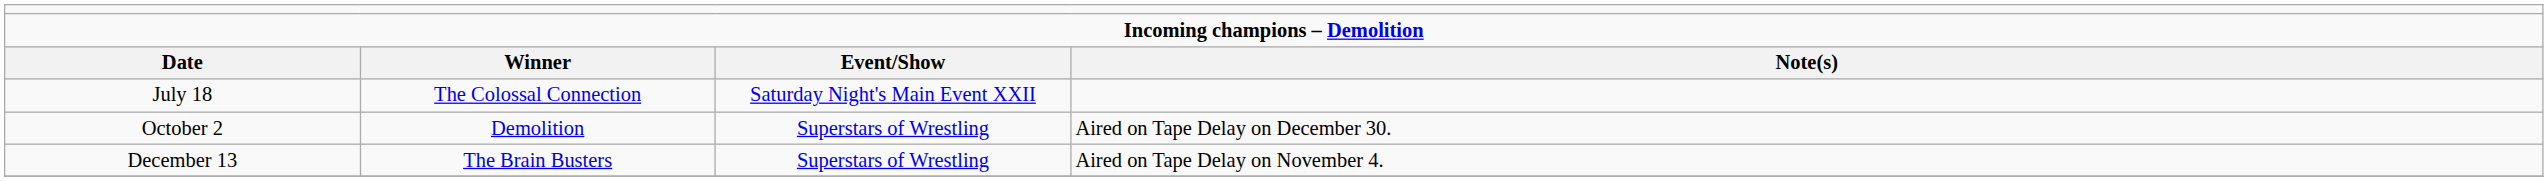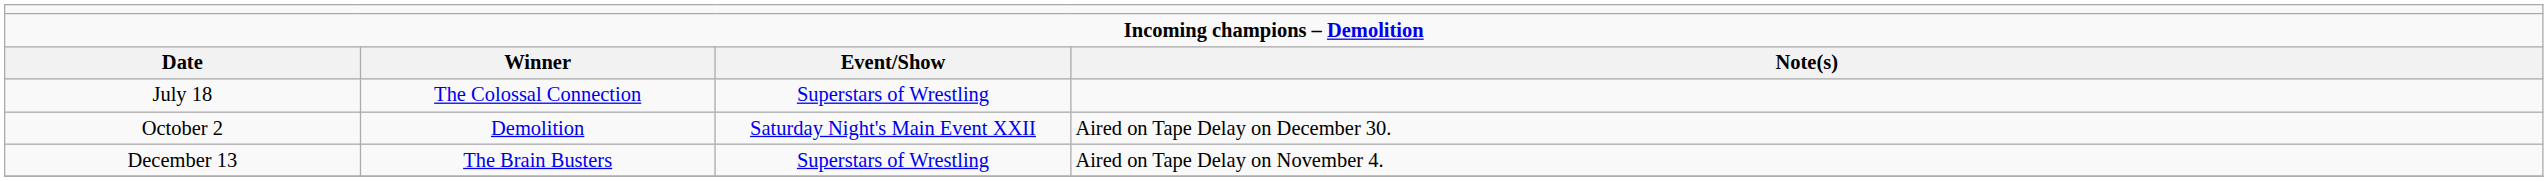July 18 | column 3: Saturday Night's Main Event XXII -> Superstars of Wrestling
October 2 | column 3: Superstars of Wrestling -> Saturday Night's Main Event XXII
